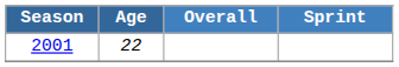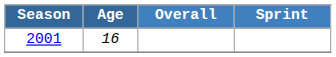2001 | Age: 22 -> 16
